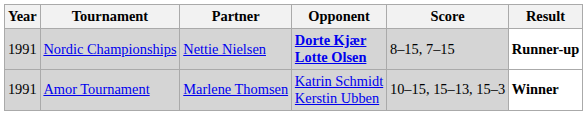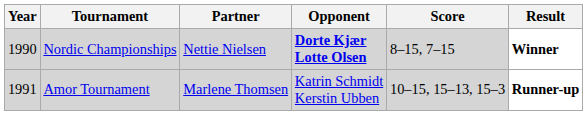Nordic Championships | Year: 1991 -> 1990
Nordic Championships | Result: Runner-up -> Winner
Amor Tournament | Result: Winner -> Runner-up
